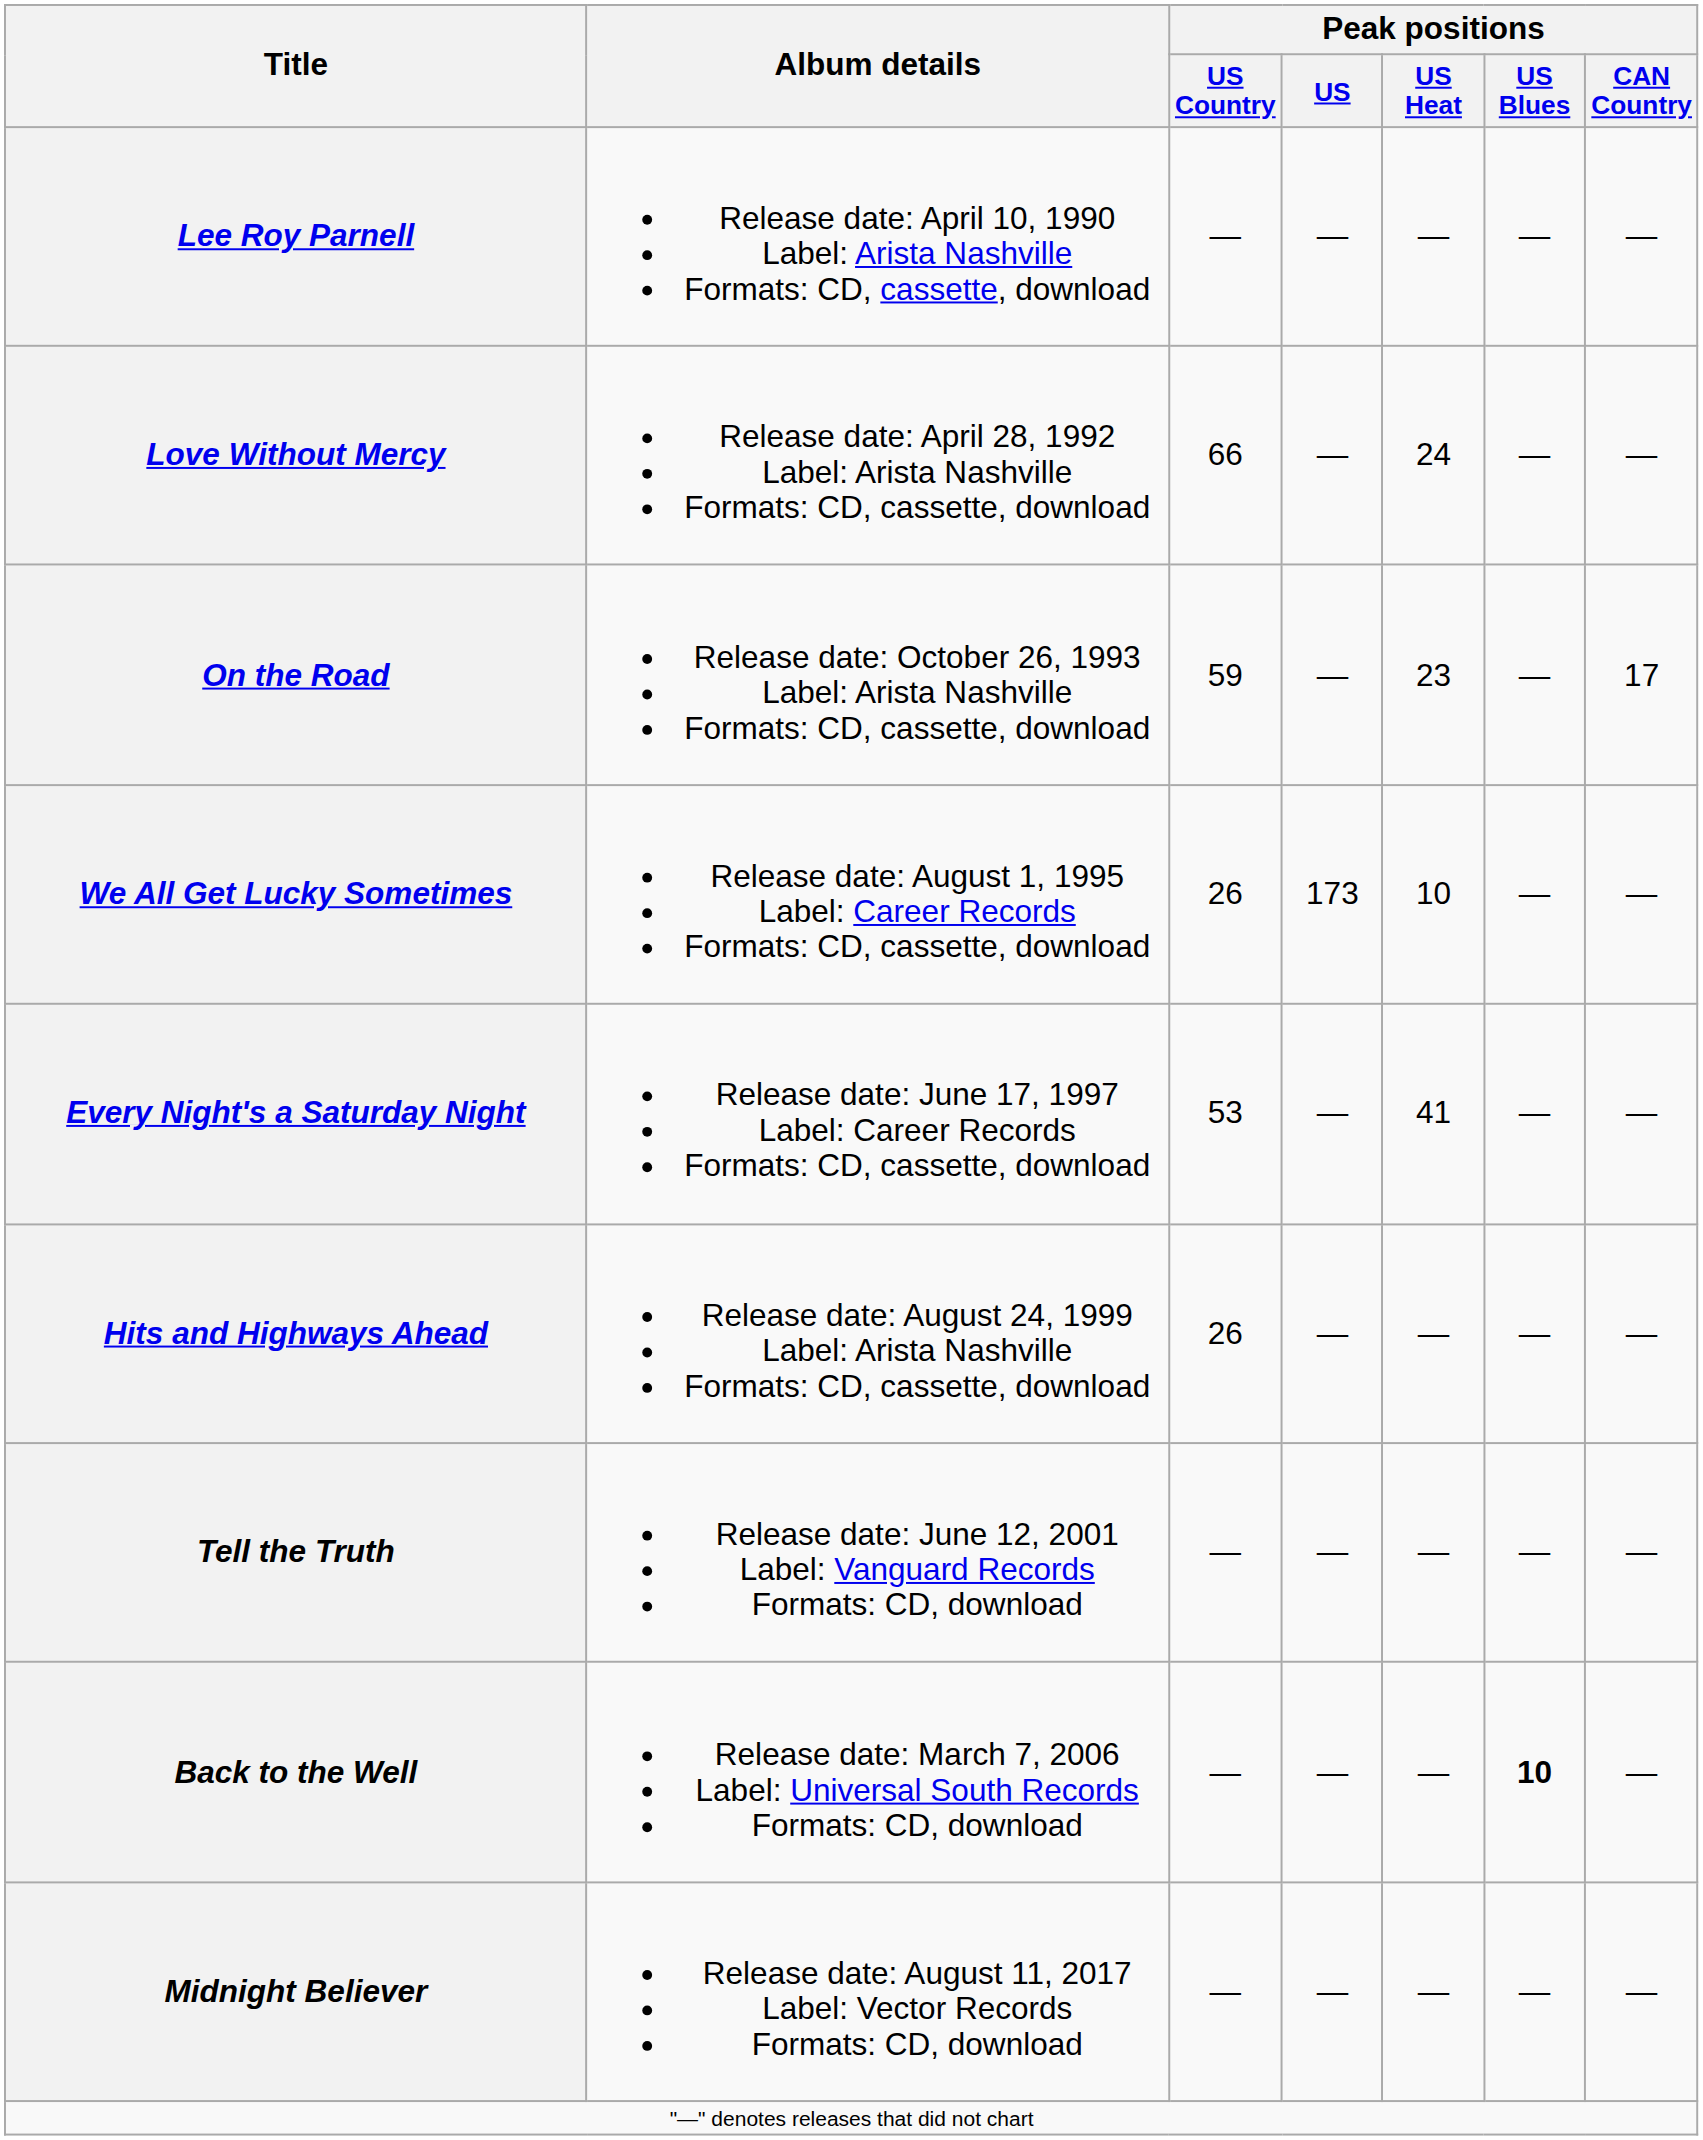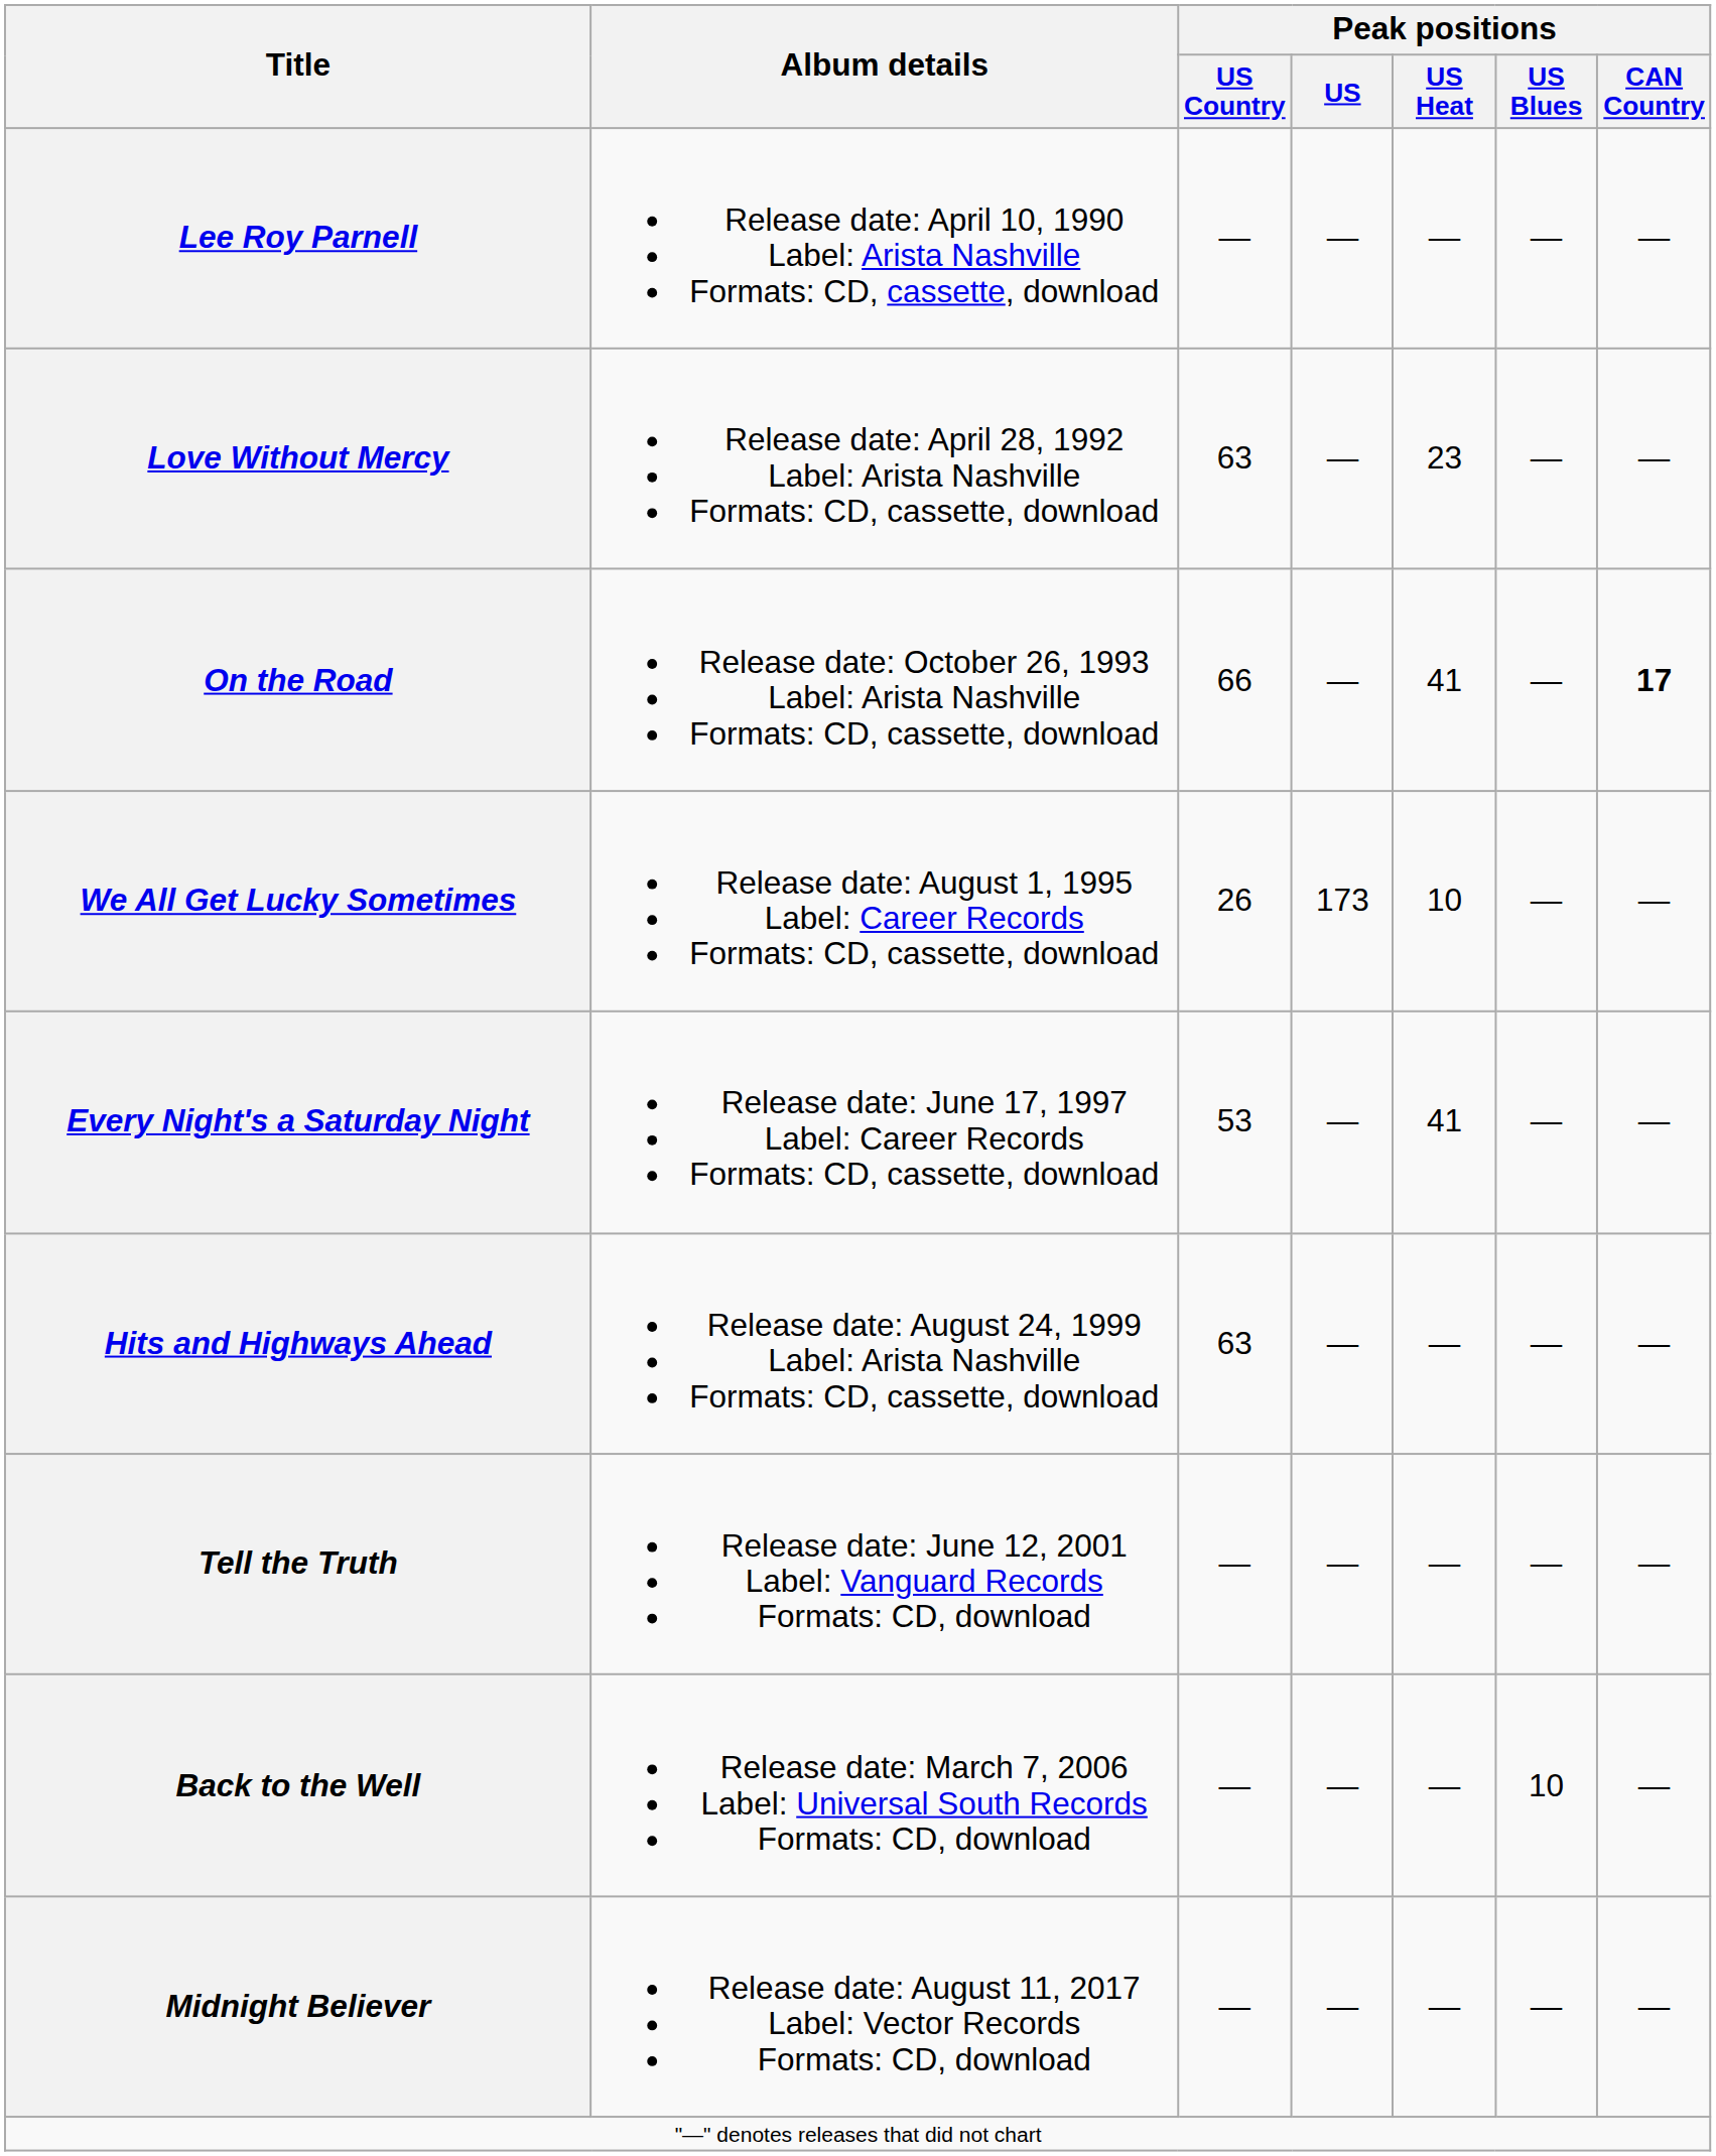Love Without Mercy | Peak positions / US Country: 66 -> 63
Love Without Mercy | Peak positions / US Heat: 24 -> 23
On the Road | Peak positions / US Country: 59 -> 66
On the Road | Peak positions / US Heat: 23 -> 41
On the Road | Peak positions / CAN Country: normal -> bold
Hits and Highways Ahead | Peak positions / US Country: 26 -> 63
Back to the Well | Peak positions / US Blues: bold -> normal
